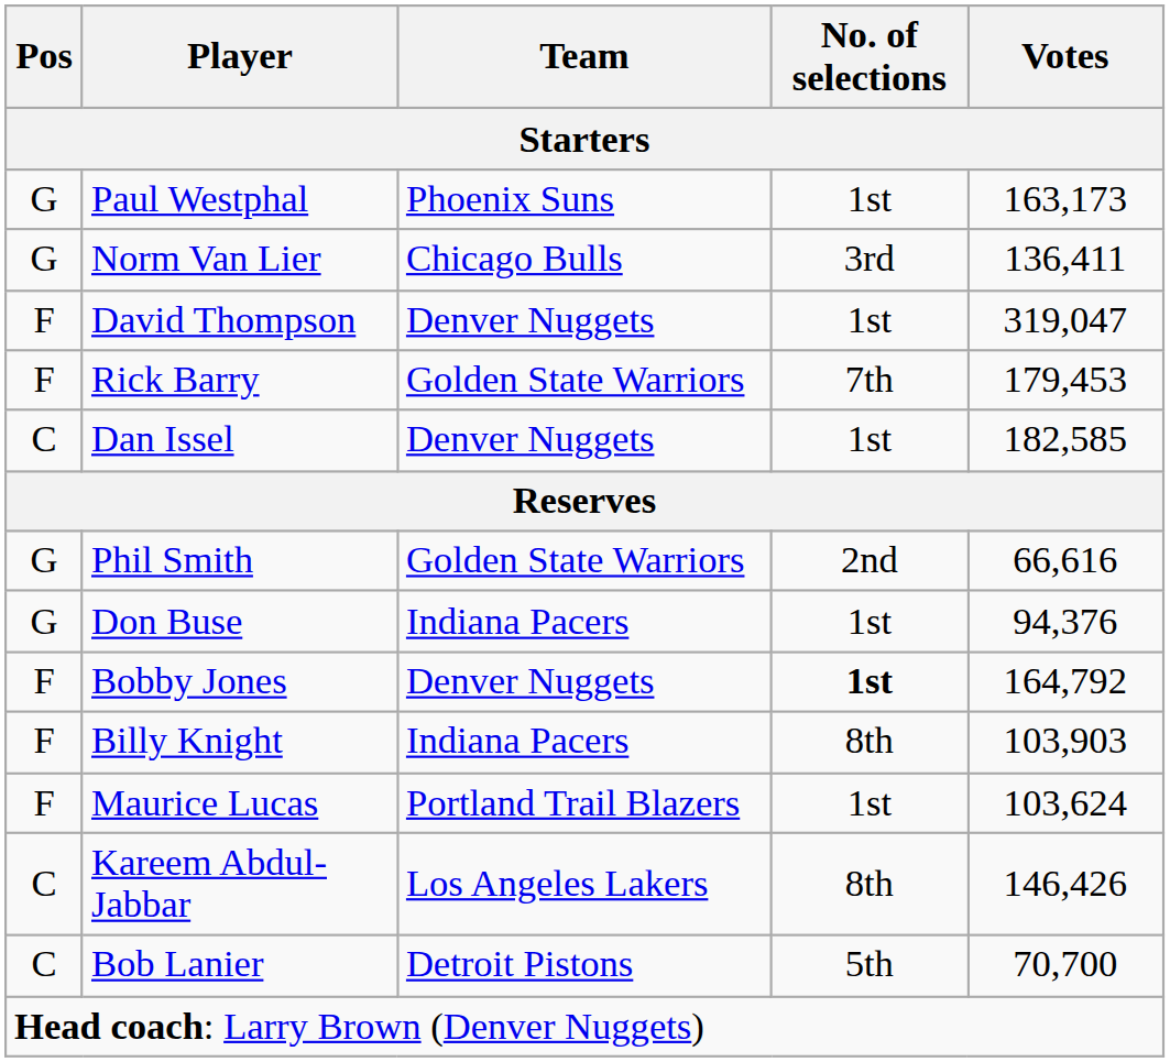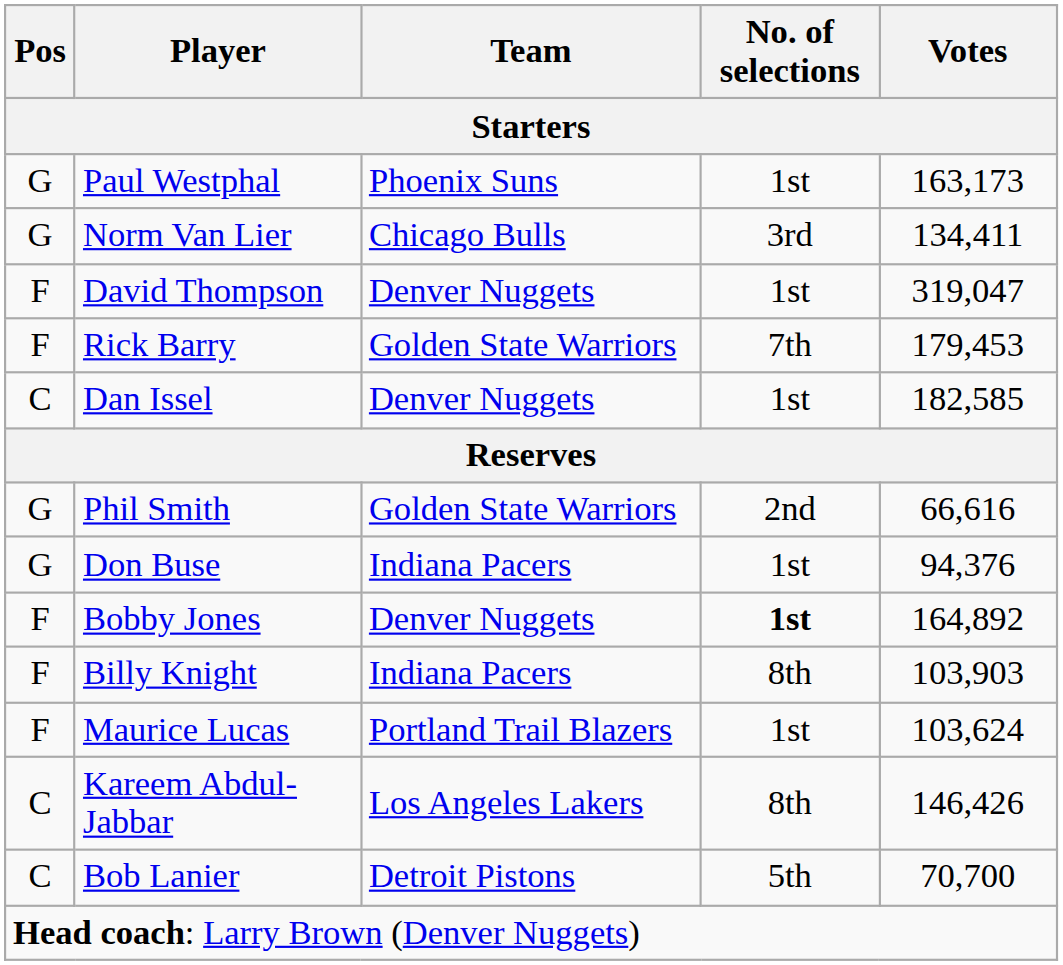Norm Van Lier | Votes: 136,411 -> 134,411
Bobby Jones | Votes: 164,792 -> 164,892
